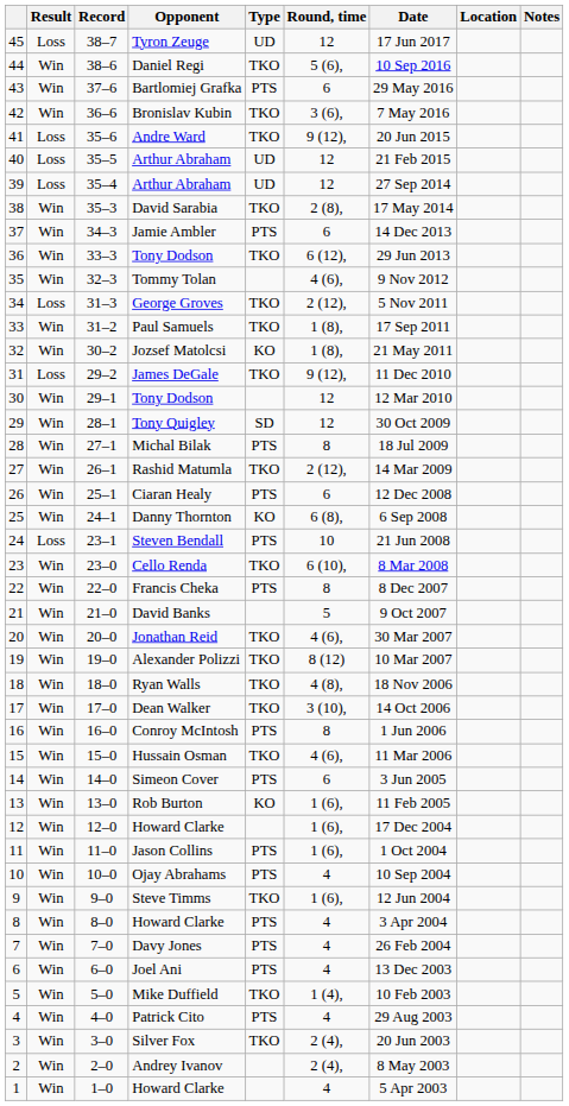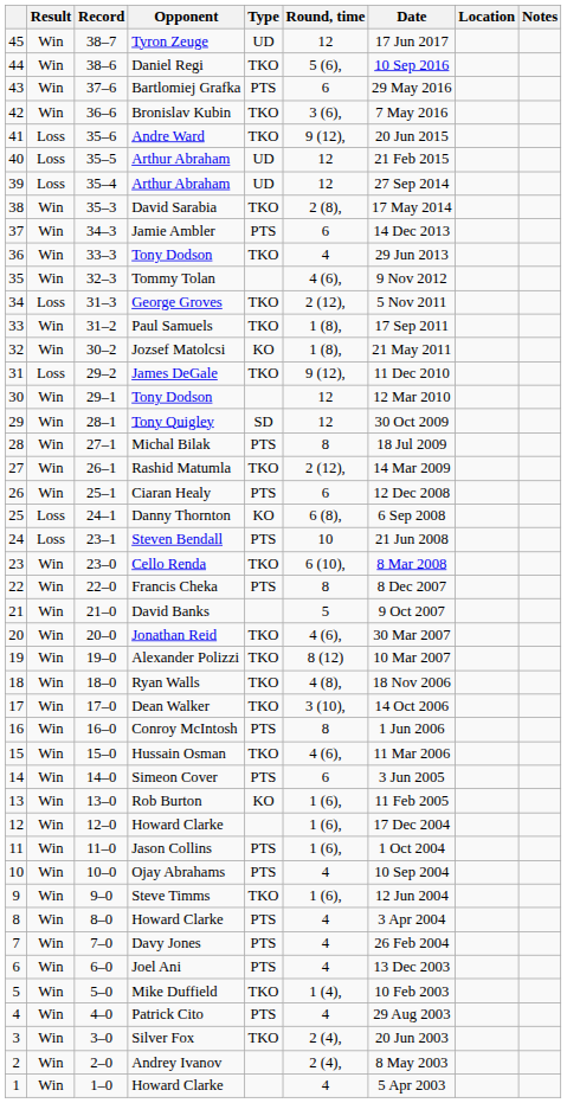Tyron Zeuge | Result: Loss -> Win
36 / Tony Dodson | Round, time: 6 (12), -> 4
Danny Thornton | Result: Win -> Loss
